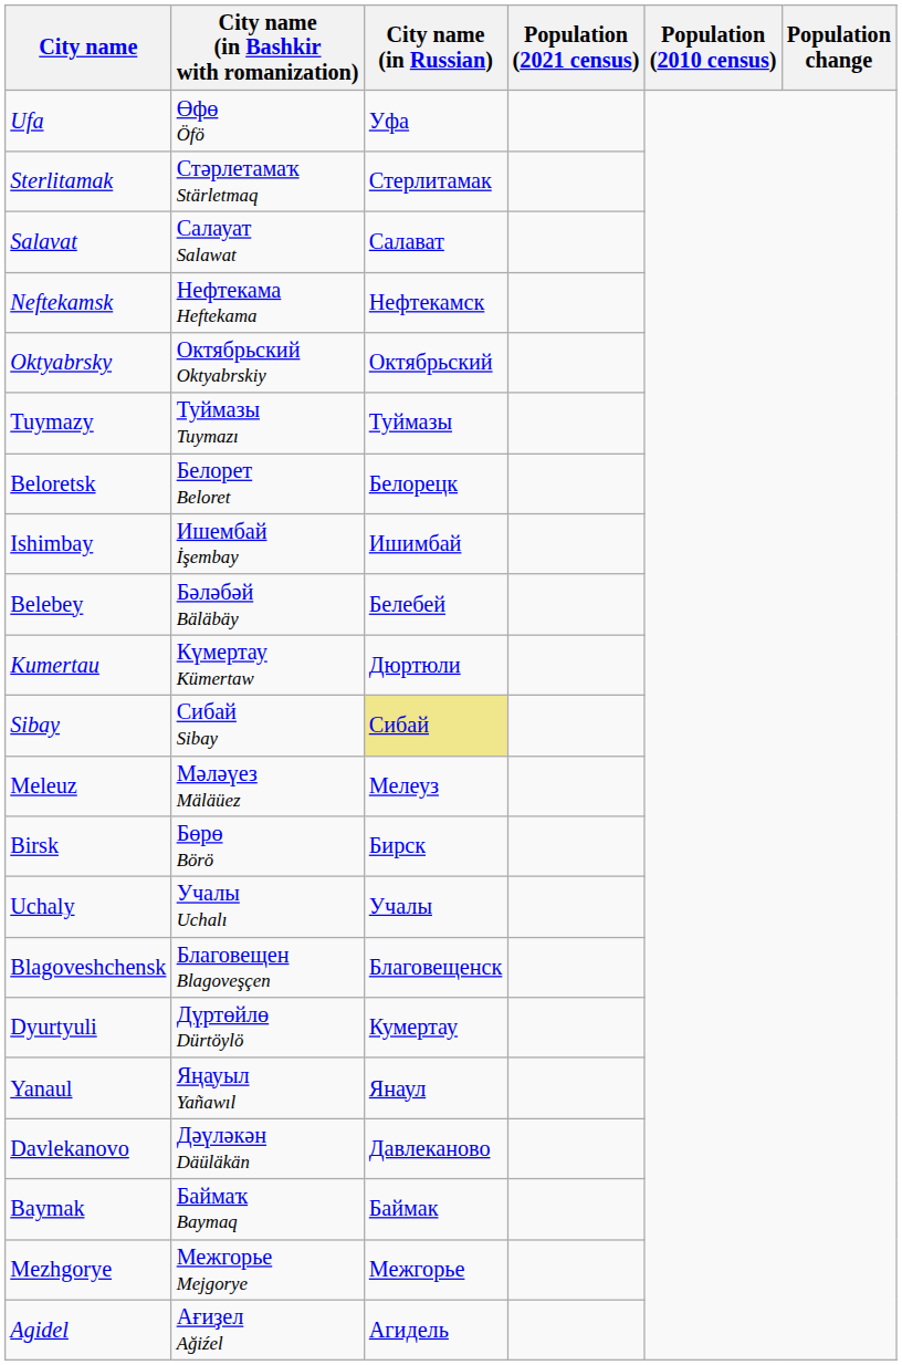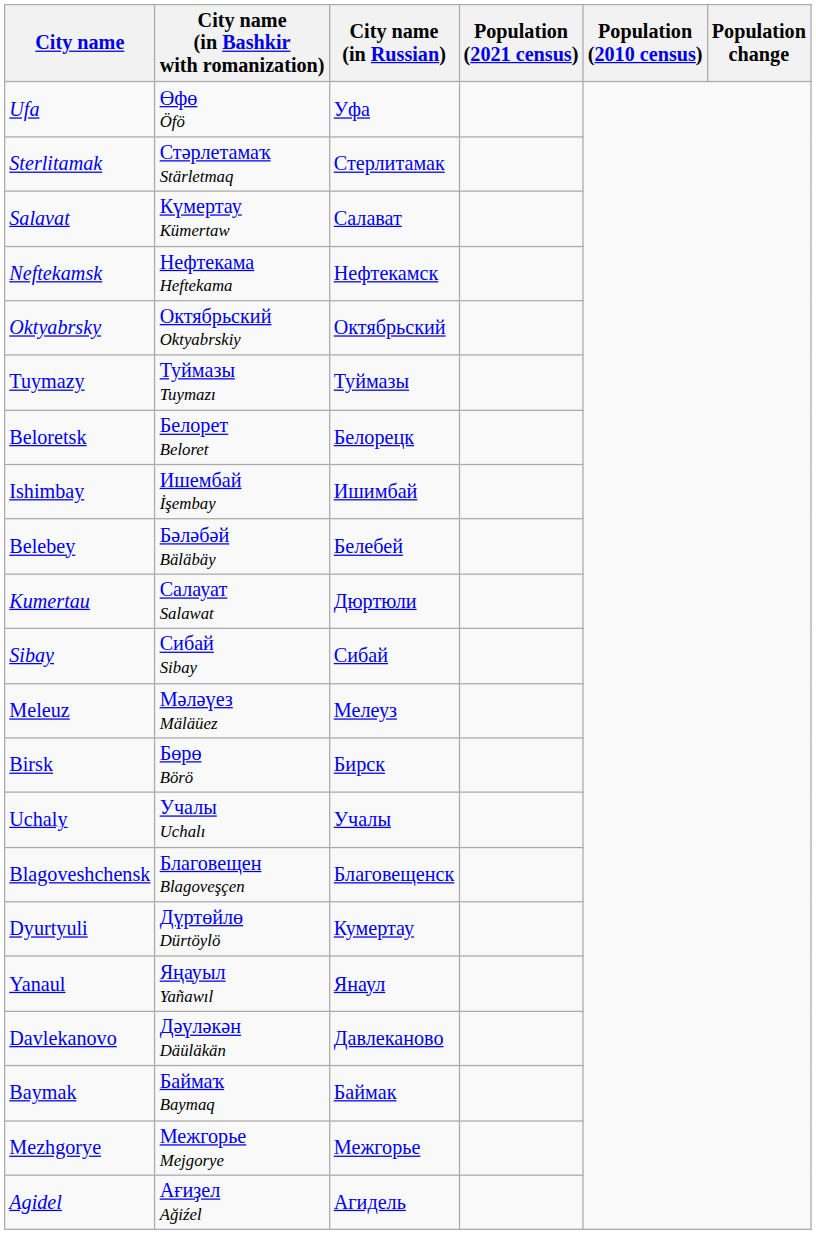Salavat | City name (in Bashkir with romanization): Салауат Salawat -> Күмертау Kümertaw
Kumertau | City name (in Bashkir with romanization): Күмертау Kümertaw -> Салауат Salawat
Sibay | City name (in Russian): khaki background -> no background
